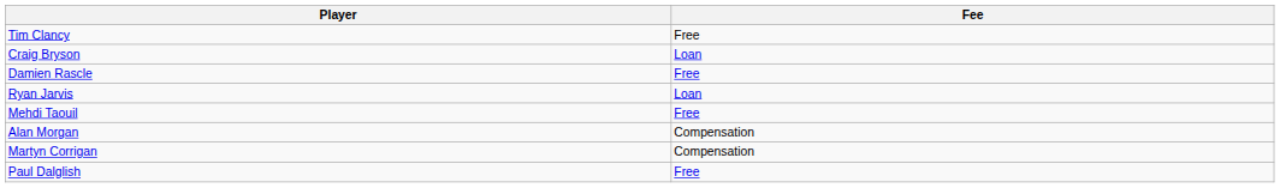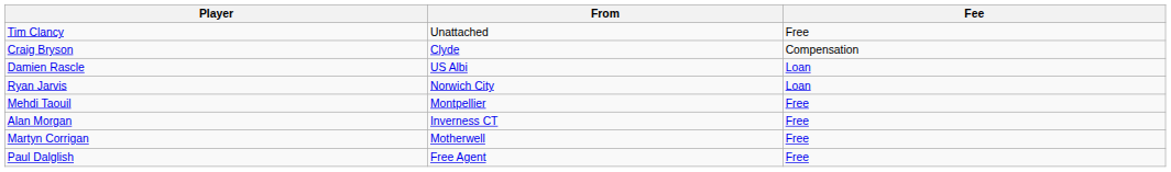+ column: From | Unattached | Clyde | US Albi | Norwich City | Montpellier | Inverness CT | Motherwell | Free Agent
Craig Bryson | Fee: Loan -> Compensation
Damien Rascle | Fee: Free -> Loan
Alan Morgan | Fee: Compensation -> Free
Martyn Corrigan | Fee: Compensation -> Free
